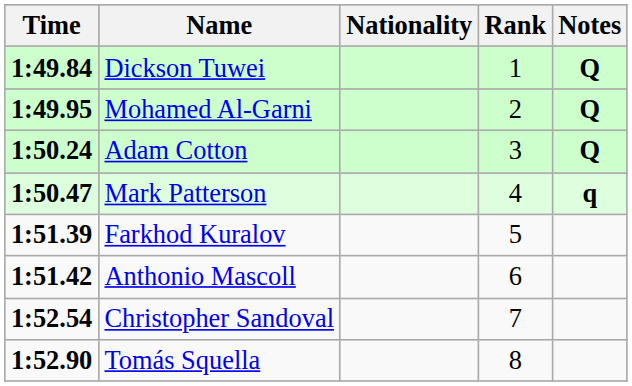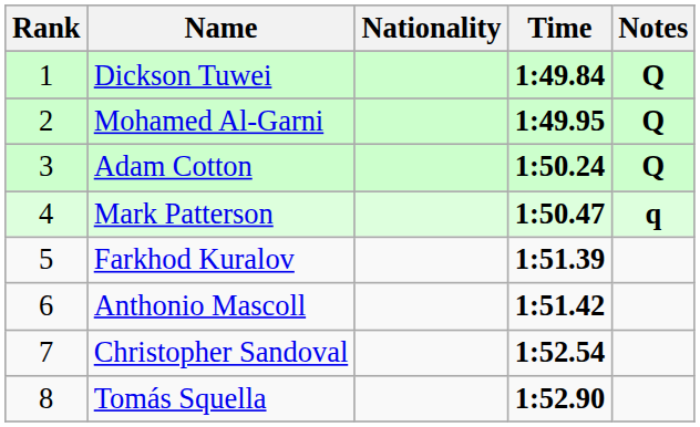columns swapped: Rank <-> Time
